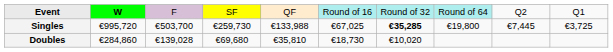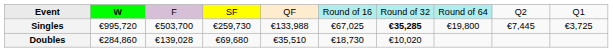Doubles | column 5: €35,810 -> €35,510
